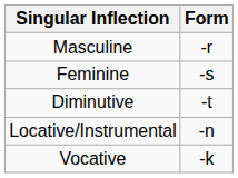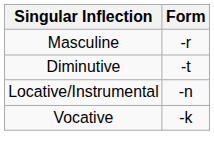- row: Feminine | -s
